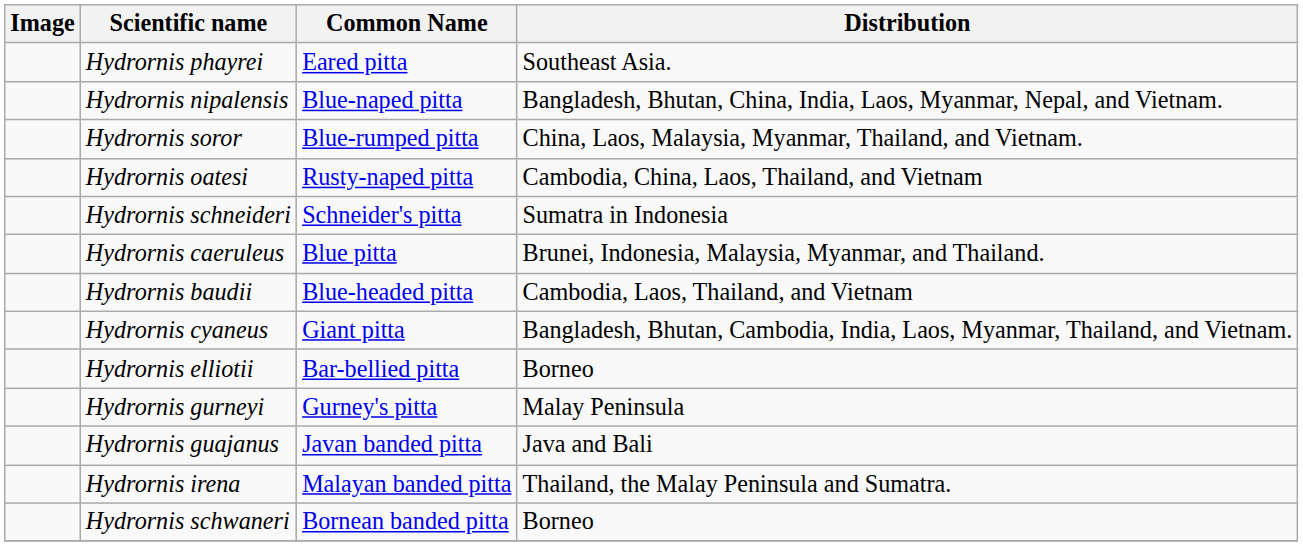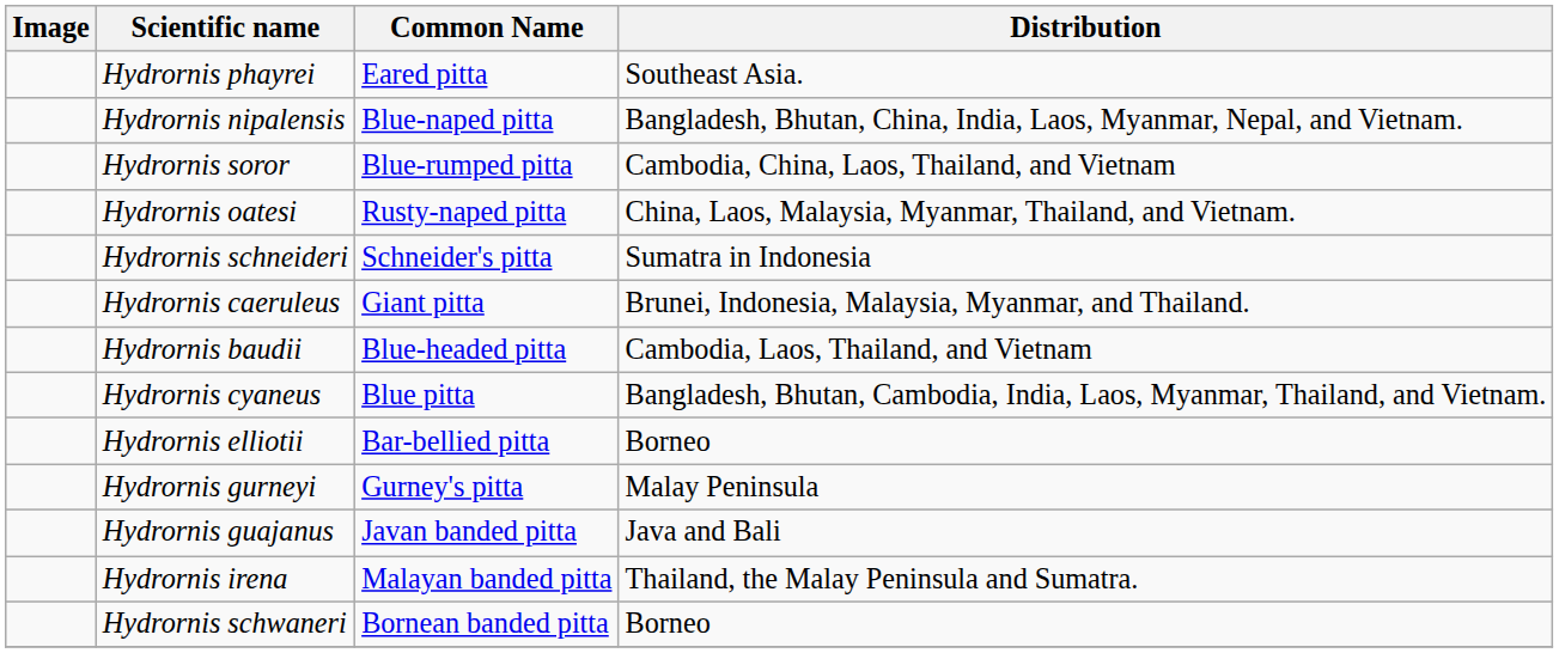Hydrornis soror | Distribution: China, Laos, Malaysia, Myanmar, Thailand, and Vietnam. -> Cambodia, China, Laos, Thailand, and Vietnam
Hydrornis oatesi | Distribution: Cambodia, China, Laos, Thailand, and Vietnam -> China, Laos, Malaysia, Myanmar, Thailand, and Vietnam.
Hydrornis caeruleus | Common Name: Blue pitta -> Giant pitta
Hydrornis cyaneus | Common Name: Giant pitta -> Blue pitta
